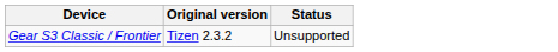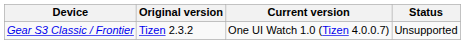+ column: Current version | One UI Watch 1.0 (Tizen 4.0.0.7)
